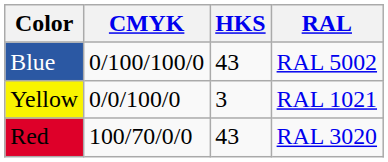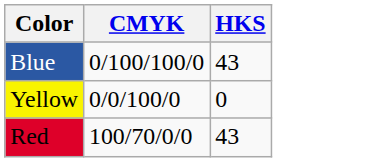- column: RAL | RAL 5002 | RAL 1021 | RAL 3020
Yellow | HKS: 3 -> 0
